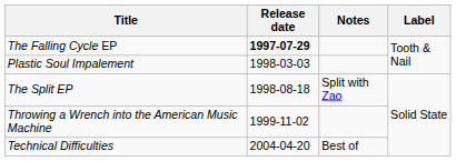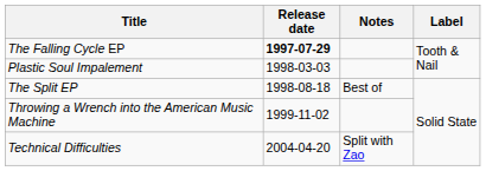The Split EP | Notes: Split with Zao -> Best of
Technical Difficulties | Notes: Best of -> Split with Zao
